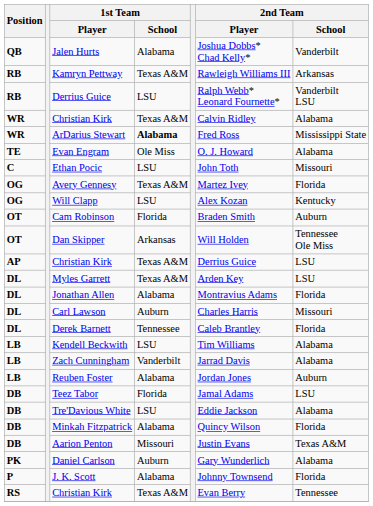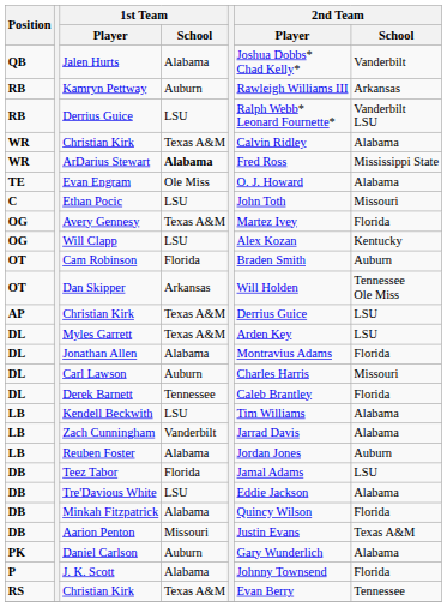Kamryn Pettway | 1st Team / School: Texas A&M -> Auburn
